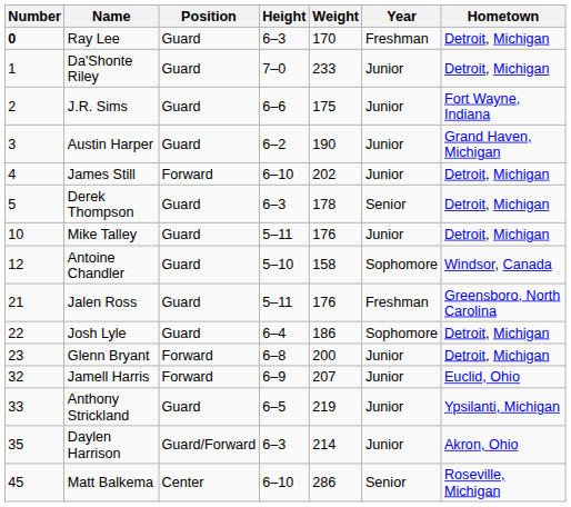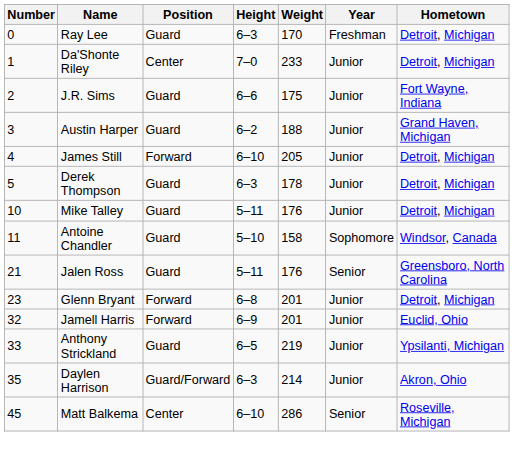Ray Lee | Number: bold -> normal
Da'Shonte Riley | Position: Guard -> Center
Austin Harper | Weight: 190 -> 188
James Still | Weight: 202 -> 205
Derek Thompson | Year: Senior -> Junior
Antoine Chandler | Number: 12 -> 11
Jalen Ross | Year: Freshman -> Senior
- row: 22 | Josh Lyle | Guard | 6–4 | 186 | Sophomore | Detroit, Michigan
Glenn Bryant | Weight: 200 -> 201
Jamell Harris | Weight: 207 -> 201
